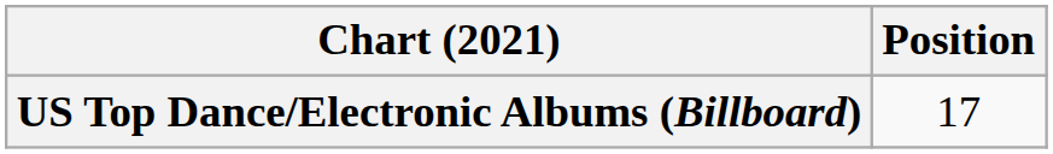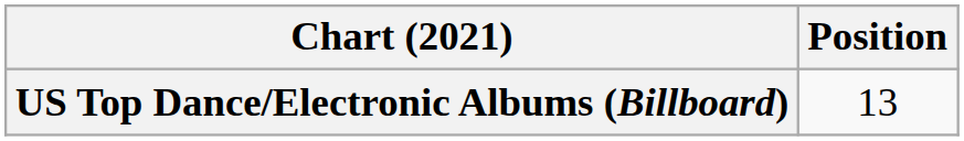US Top Dance/Electronic Albums (Billboard) | Position: 17 -> 13
